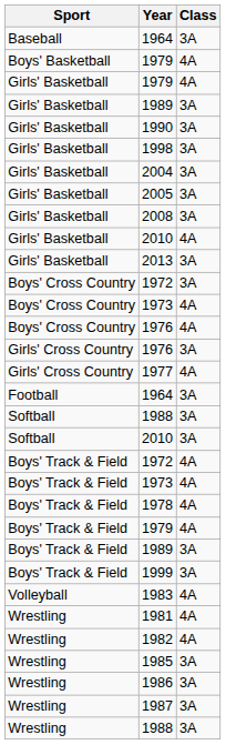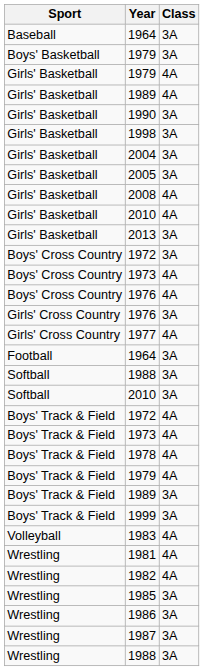Boys' Basketball / 1979 | Class: 4A -> 3A
Girls' Basketball / 1989 | Class: 3A -> 4A
2008 | Class: 3A -> 4A
